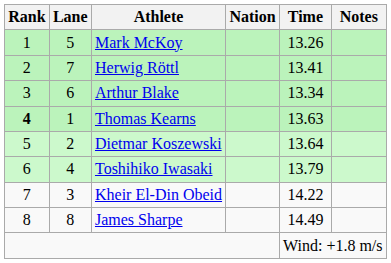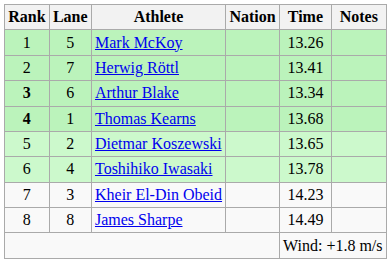Arthur Blake | Rank: normal -> bold
Thomas Kearns | Time: 13.63 -> 13.68
Dietmar Koszewski | Time: 13.64 -> 13.65
Toshihiko Iwasaki | Time: 13.79 -> 13.78
Kheir El-Din Obeid | Time: 14.22 -> 14.23
